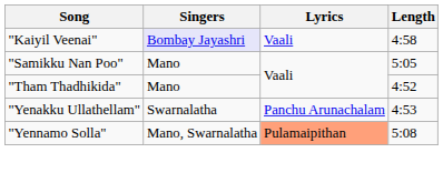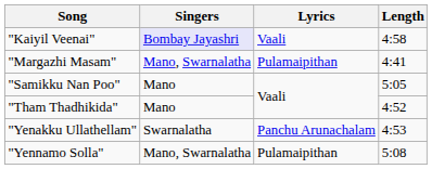+ row: "Margazhi Masam" | Mano, Swarnalatha | Pulamaipithan | 4:41
"Yennamo Solla" | Lyrics: lightsalmon background -> no background
